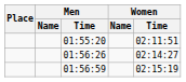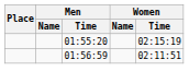01:55:20 | Women / Time: 02:11:51 -> 02:15:19
- row: 01:56:26 | 02:14:27
01:56:59 | Women / Time: 02:15:19 -> 02:11:51
